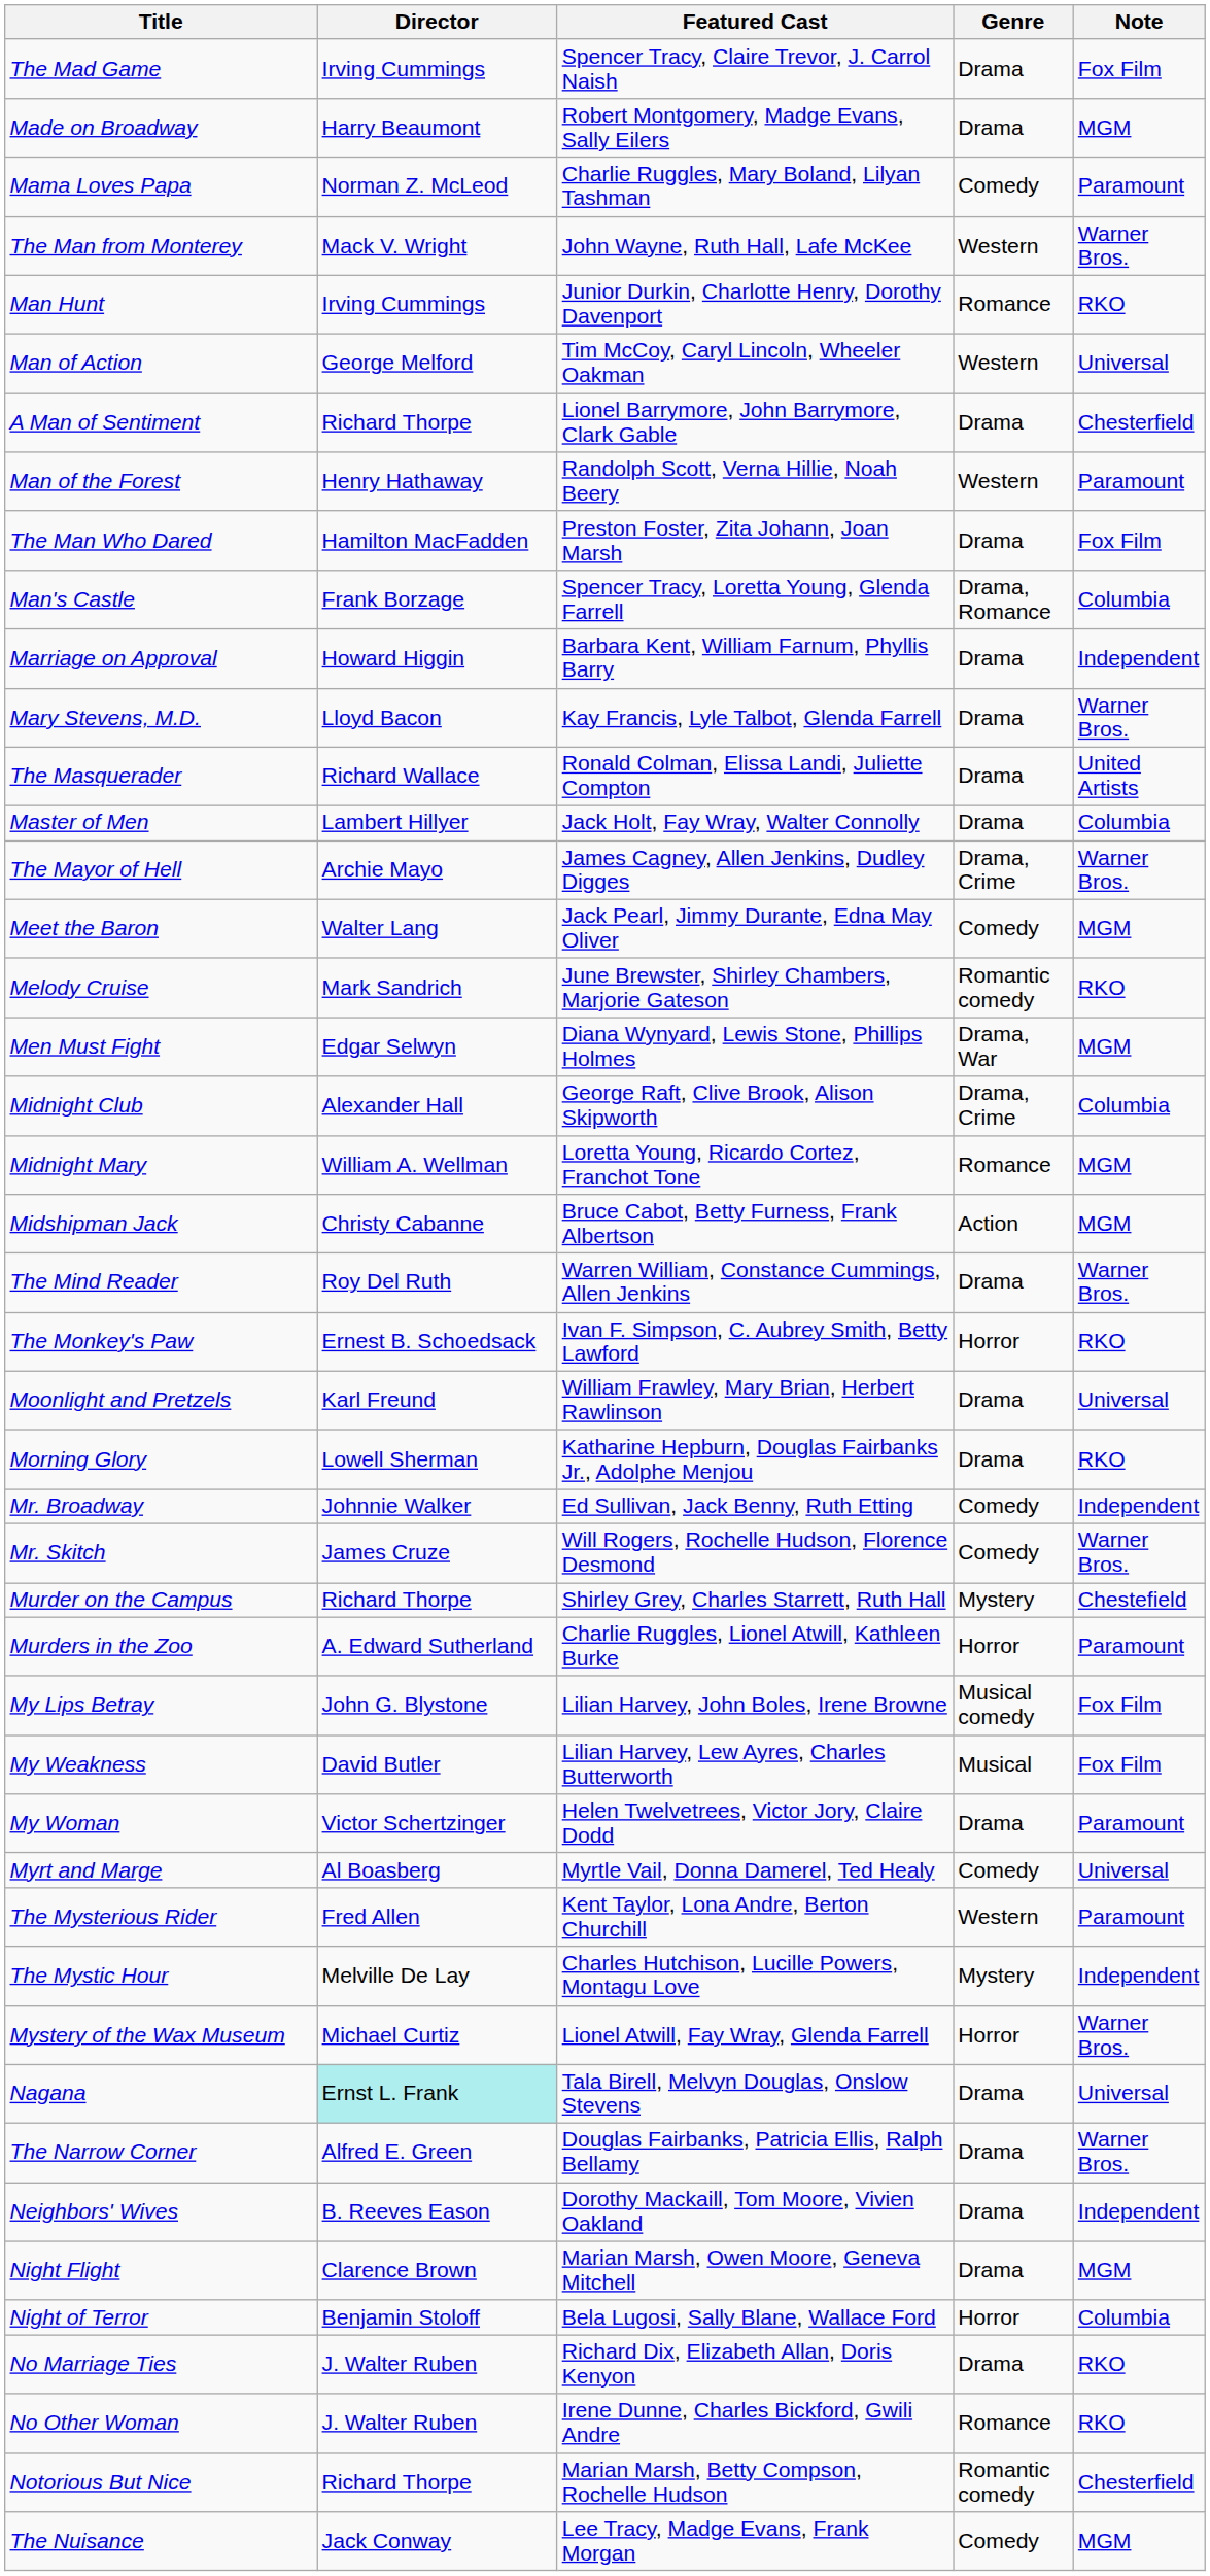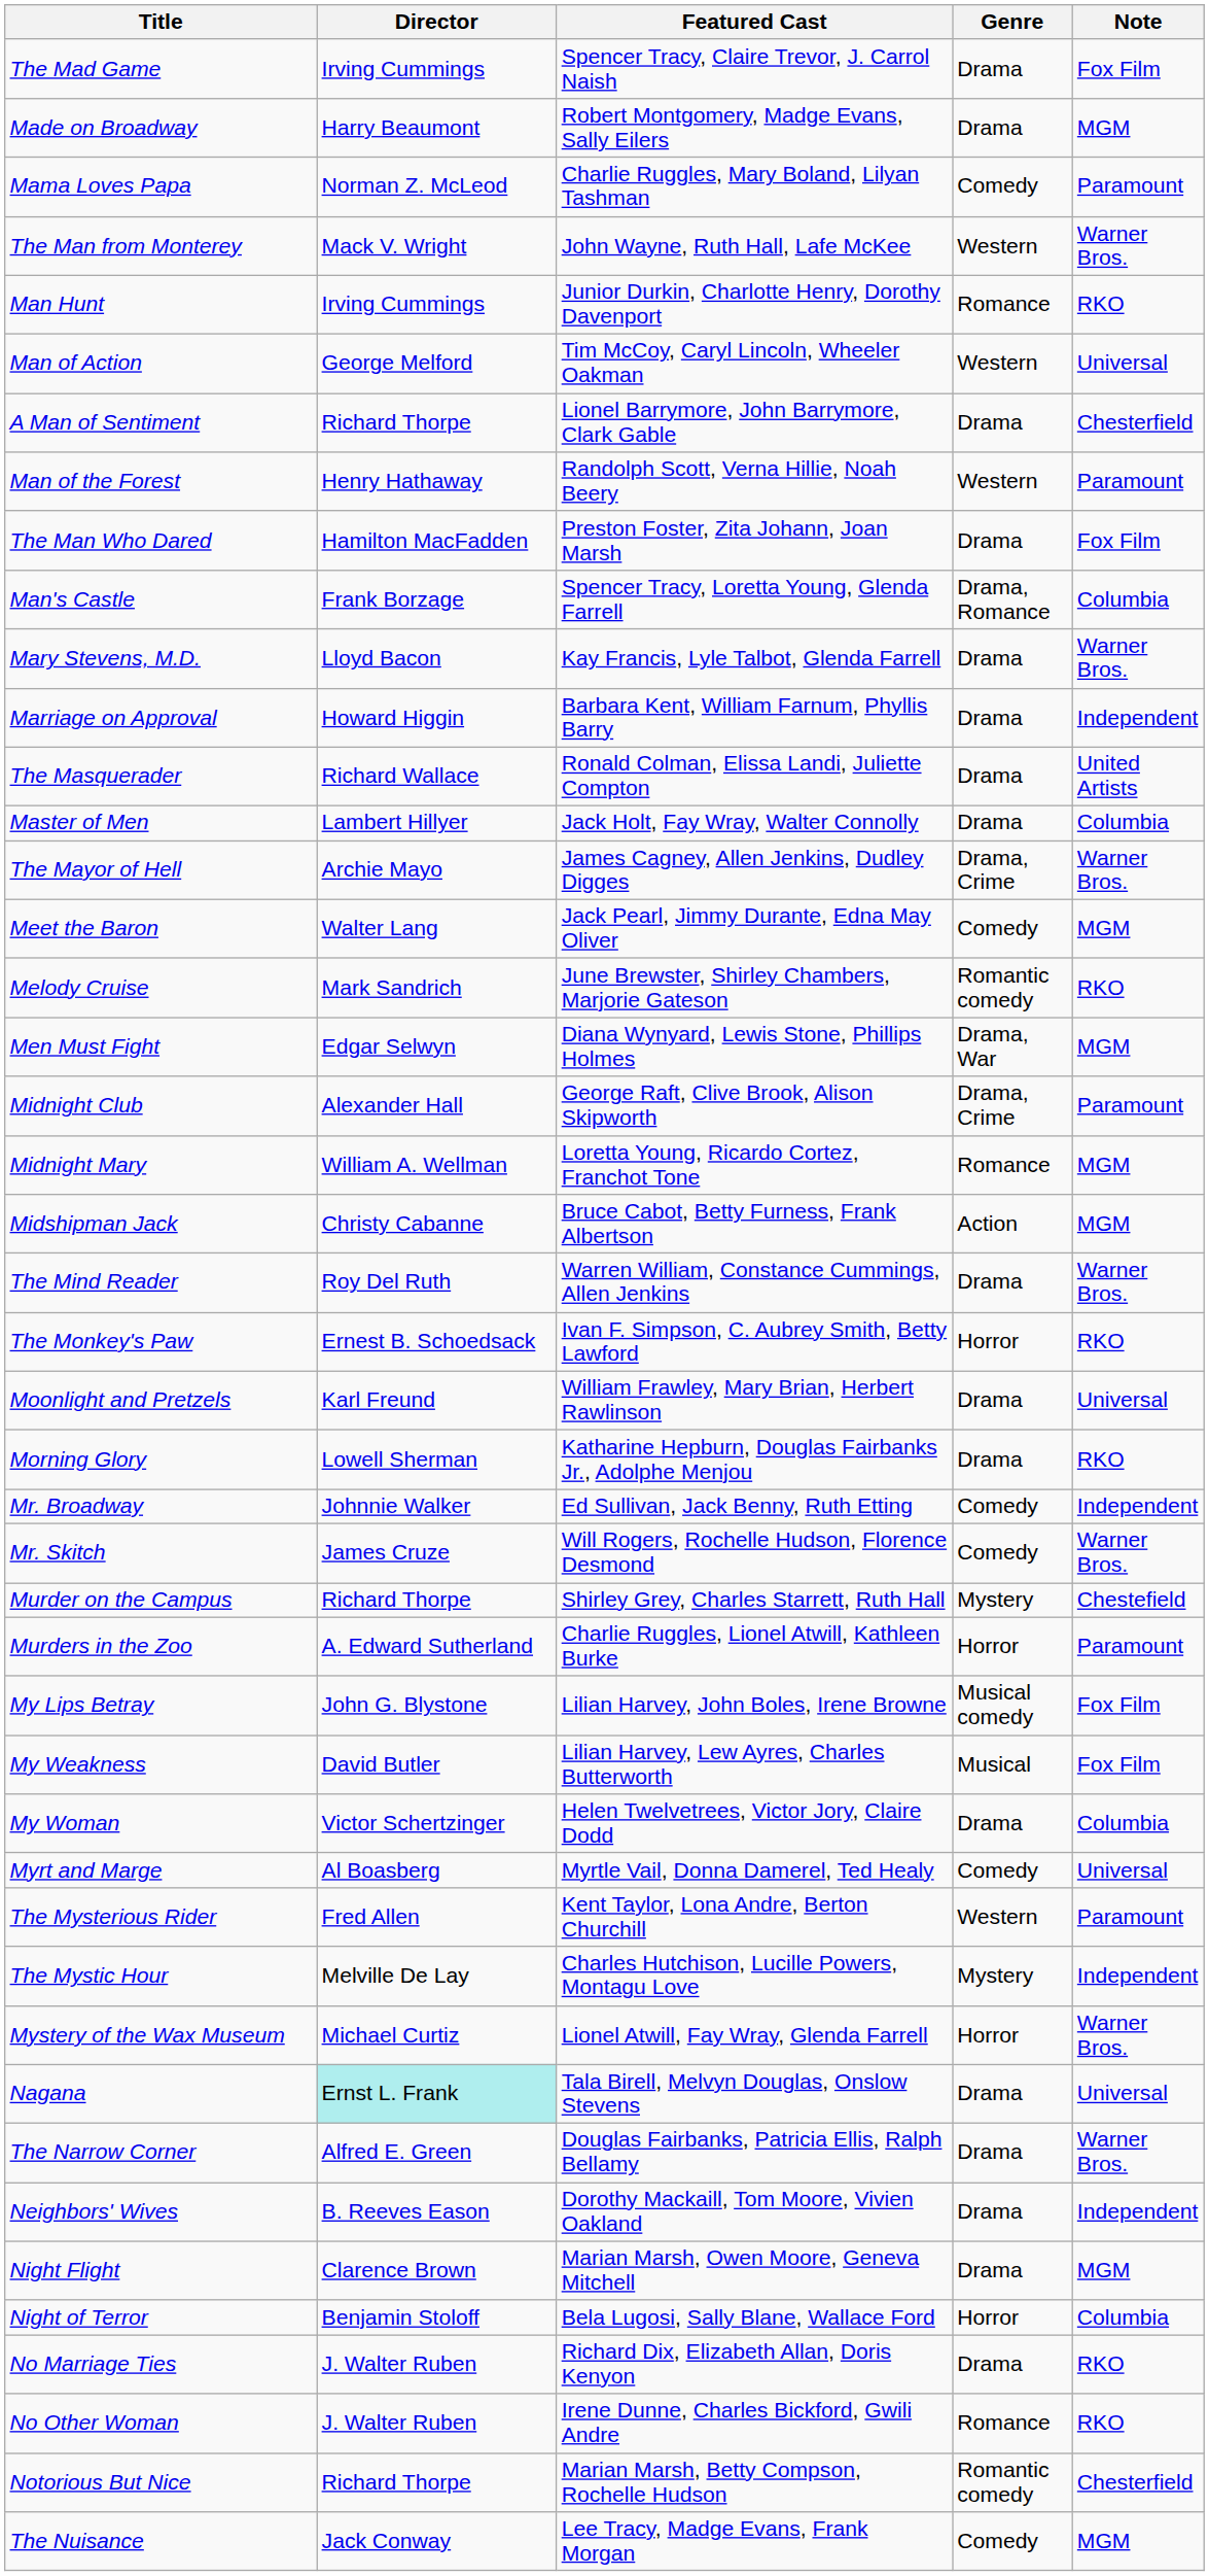rows swapped: Marriage on Approval <-> Mary Stevens, M.D.
Midnight Club | Note: Columbia -> Paramount
My Woman | Note: Paramount -> Columbia
